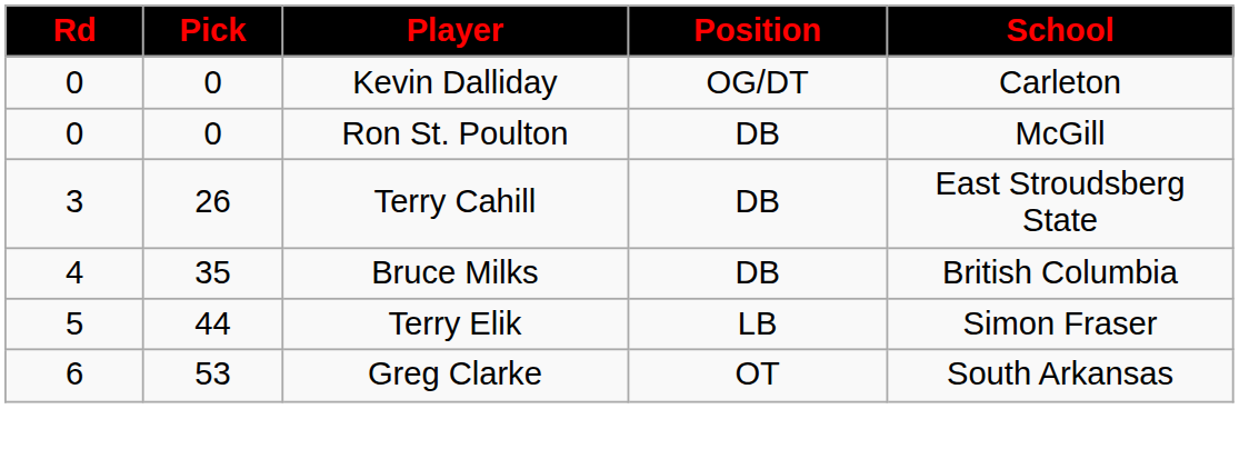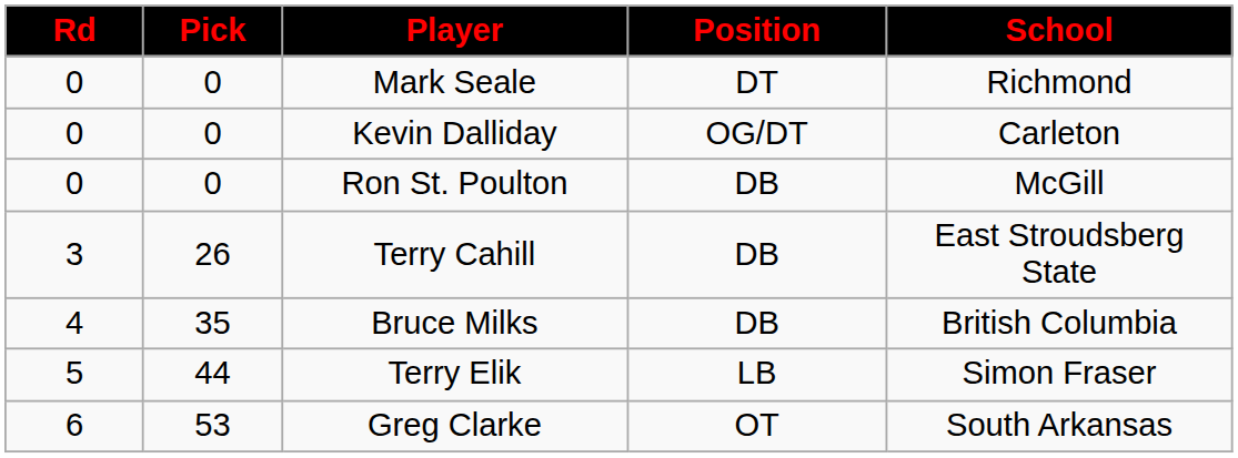+ row: 0 | 0 | Mark Seale | DT | Richmond
